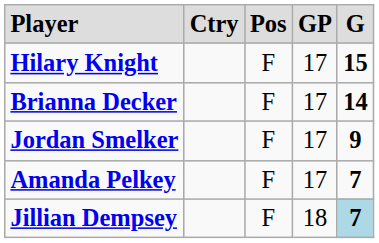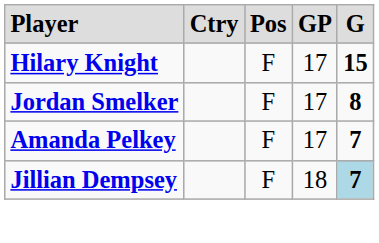- row: Brianna Decker | F | 17 | 14
Jordan Smelker | column 5: 9 -> 8
